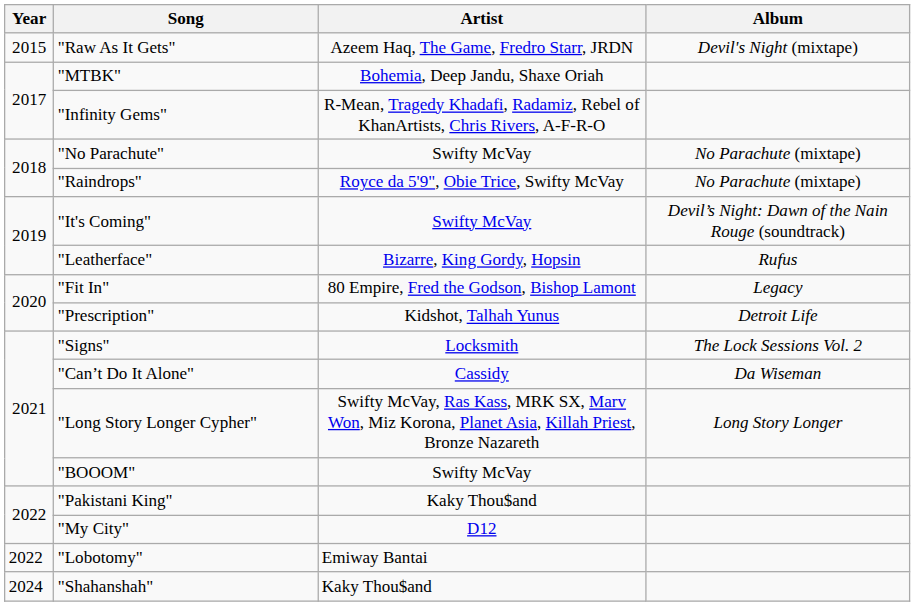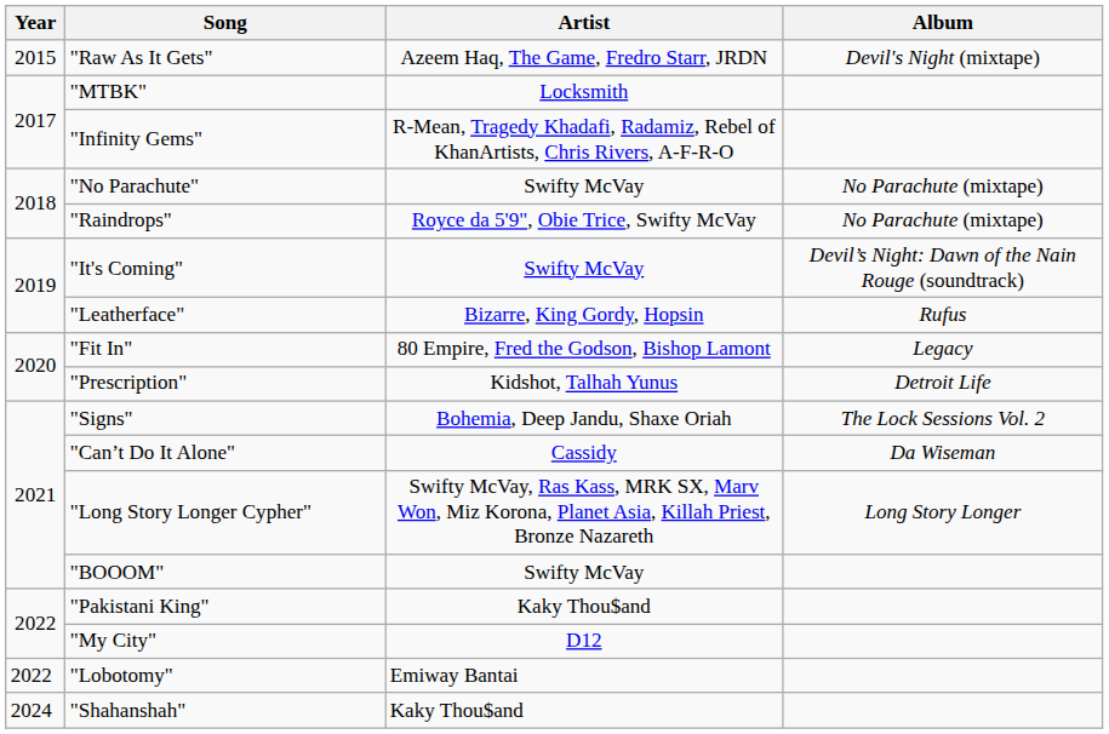"MTBK" | Artist: Bohemia, Deep Jandu, Shaxe Oriah -> Locksmith
"Signs" | Artist: Locksmith -> Bohemia, Deep Jandu, Shaxe Oriah
